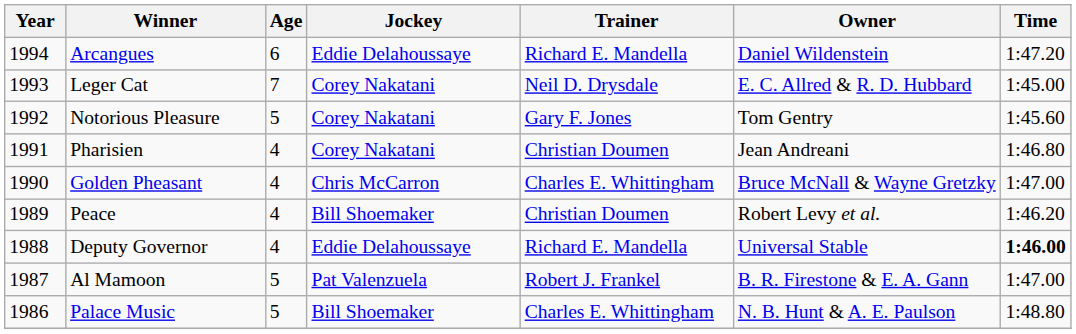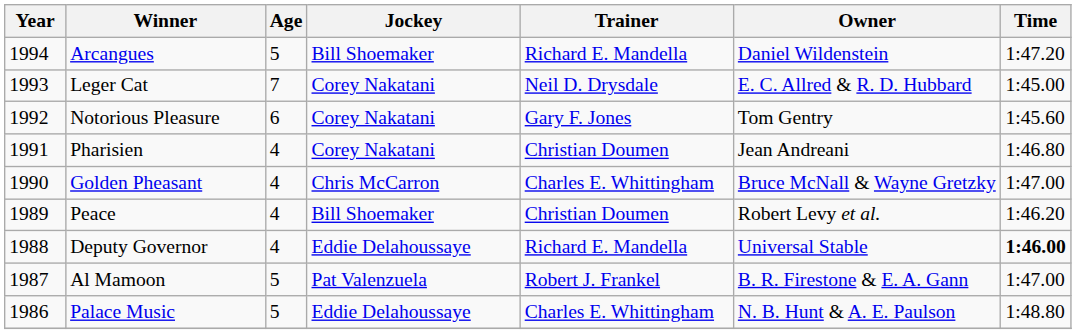Arcangues | Age: 6 -> 5
Arcangues | Jockey: Eddie Delahoussaye -> Bill Shoemaker
Notorious Pleasure | Age: 5 -> 6
Palace Music | Jockey: Bill Shoemaker -> Eddie Delahoussaye
